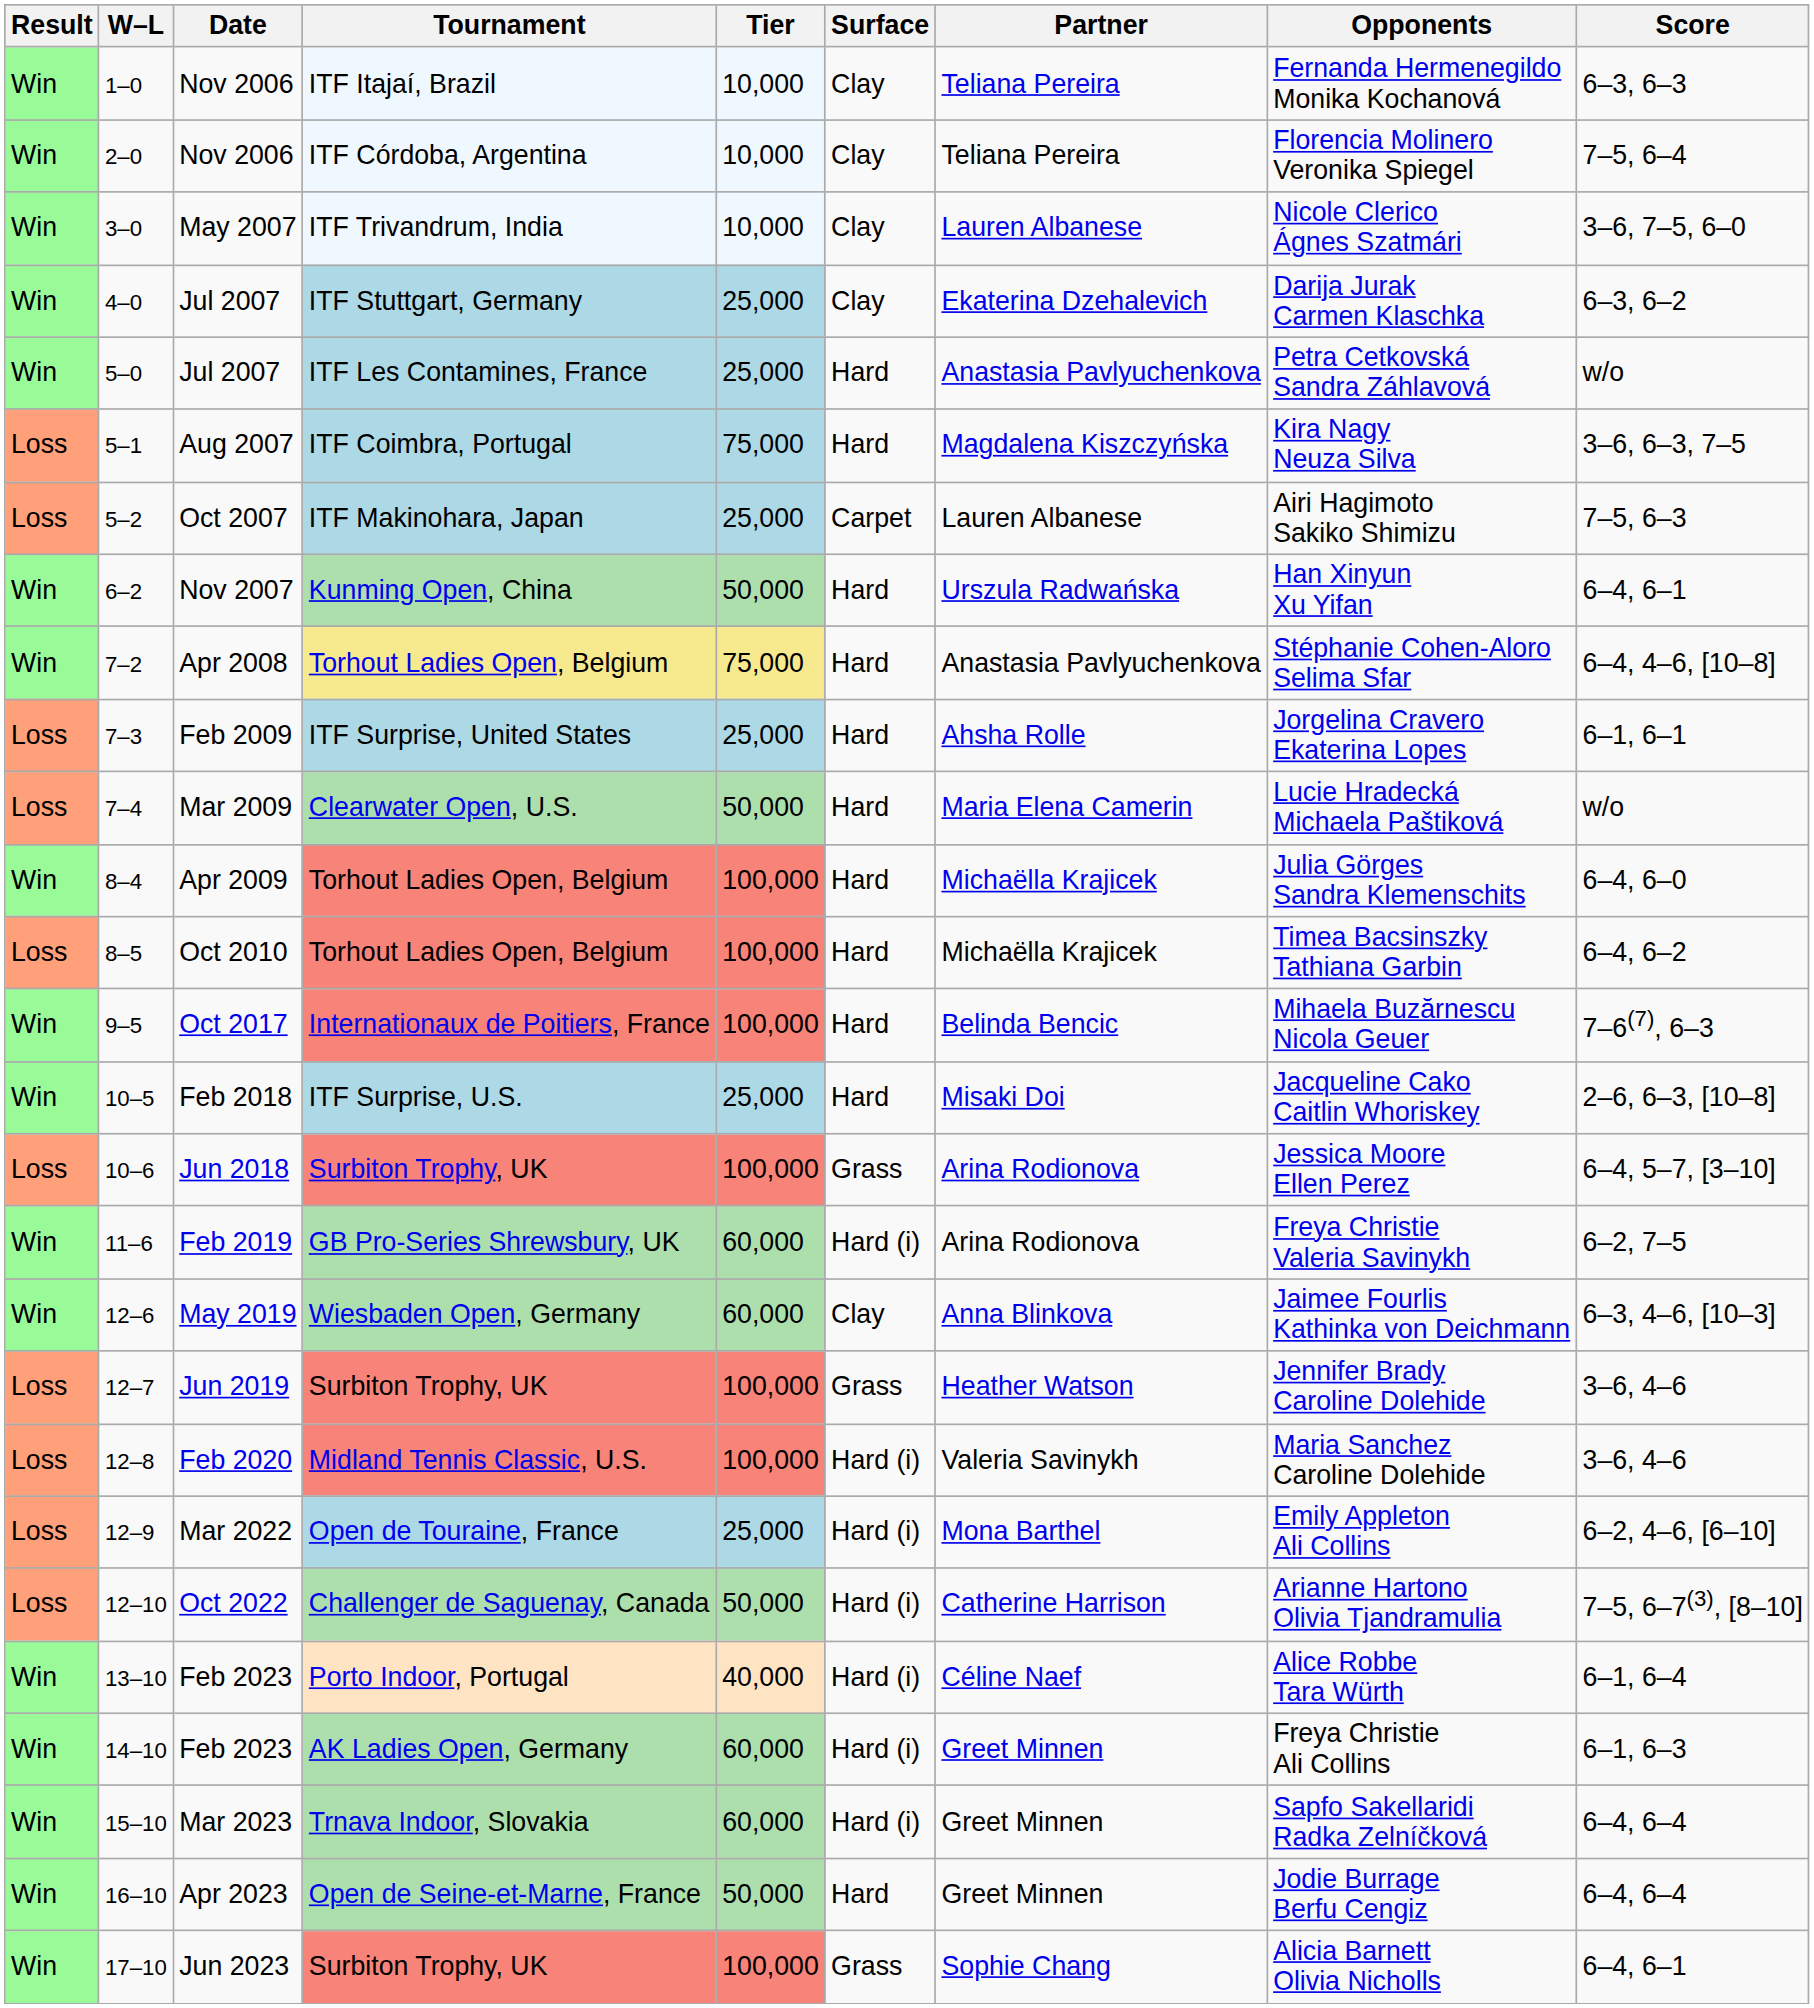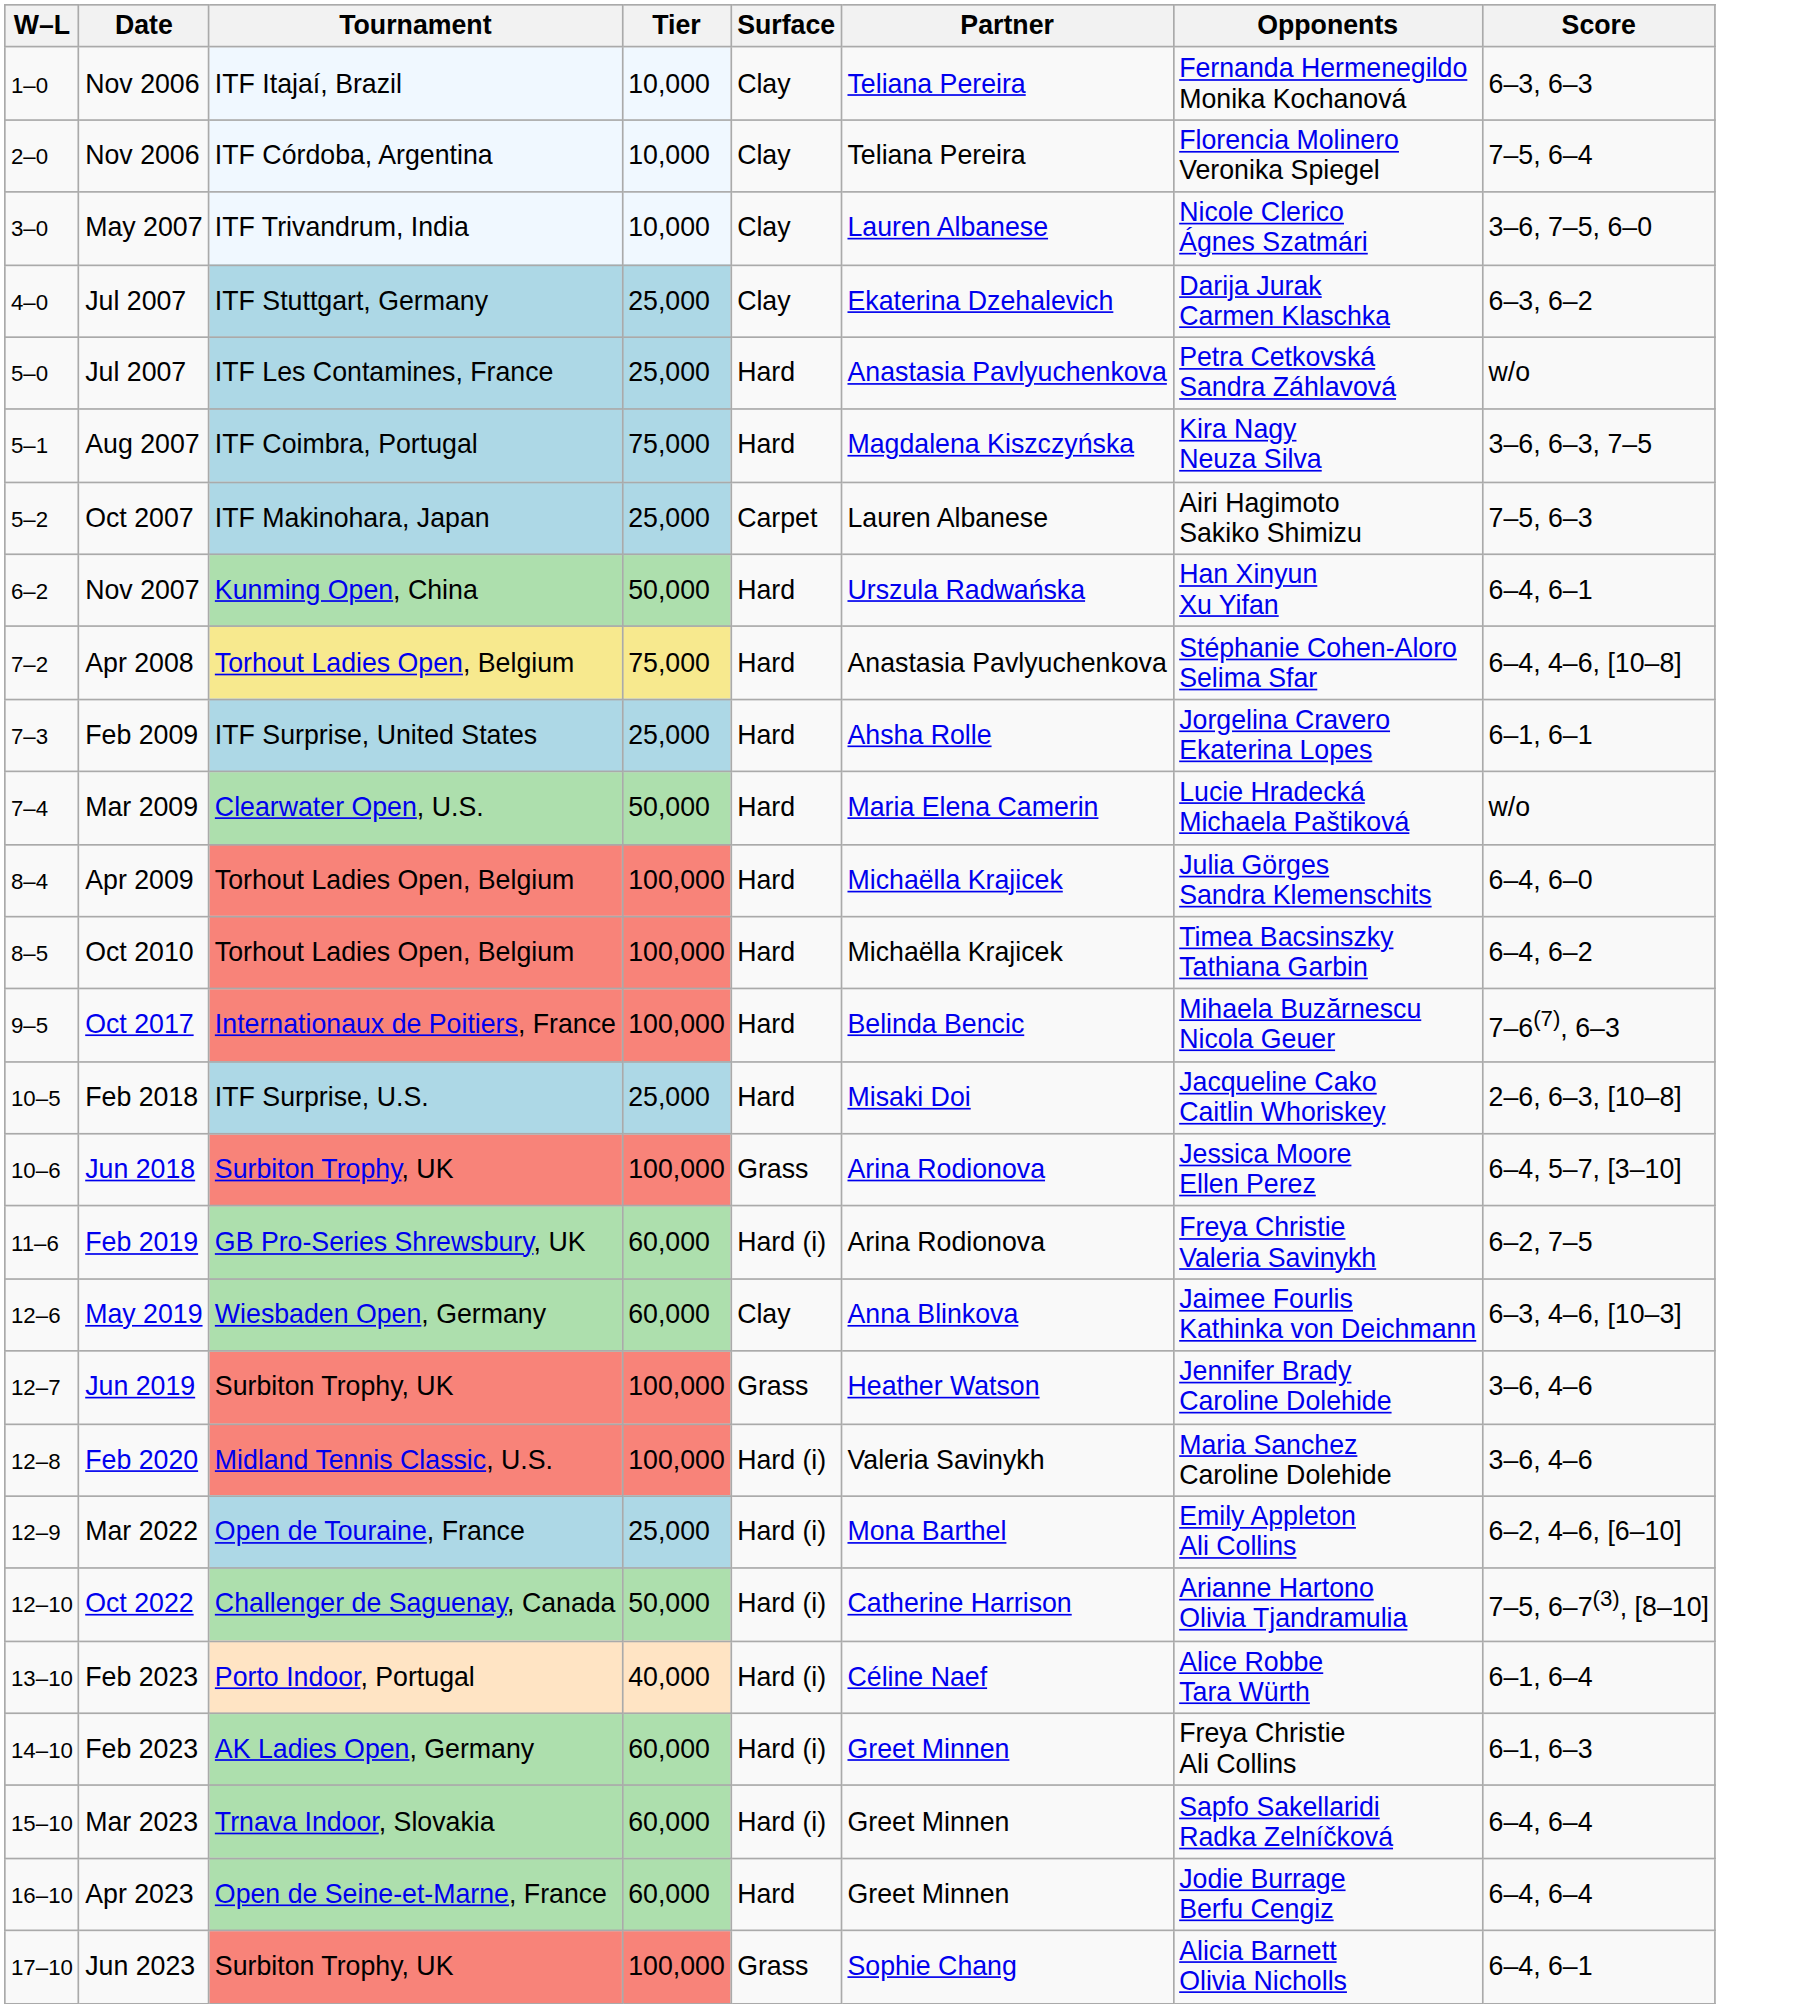- column: Result | Win | Win | Win | Win | Win | Loss | Loss | Win | Win | Loss | Loss | Win | Loss | Win | Win | Loss | Win | Win | Loss | Loss | Loss | Loss | Win | Win | Win | Win | Win
16–10 | Tier: 50,000 -> 60,000
